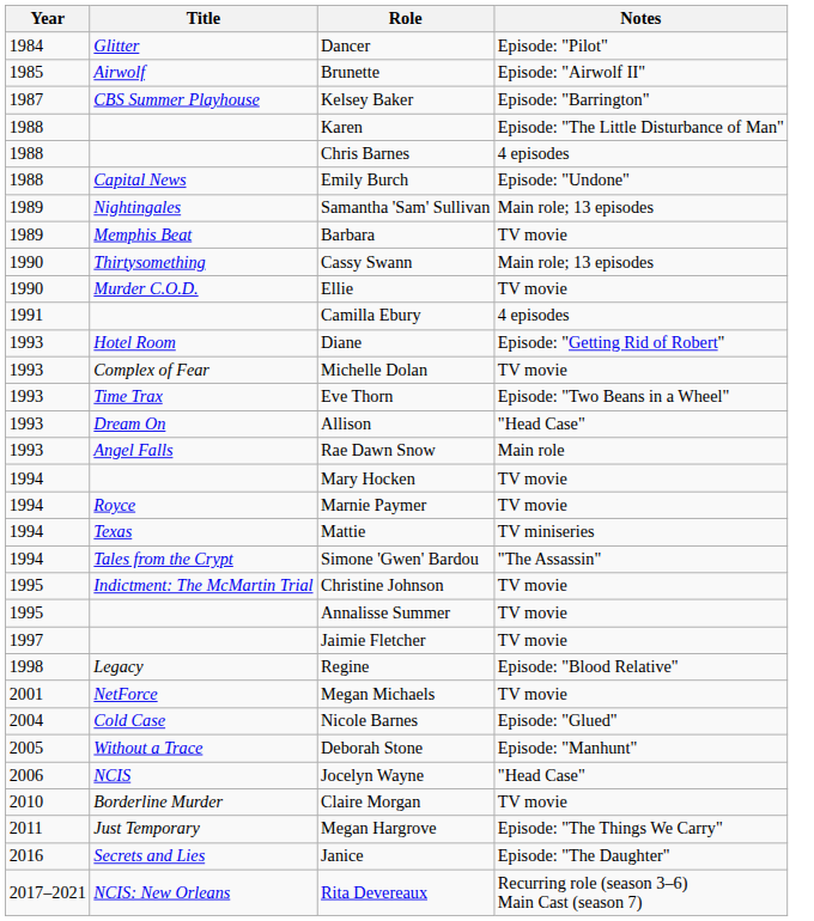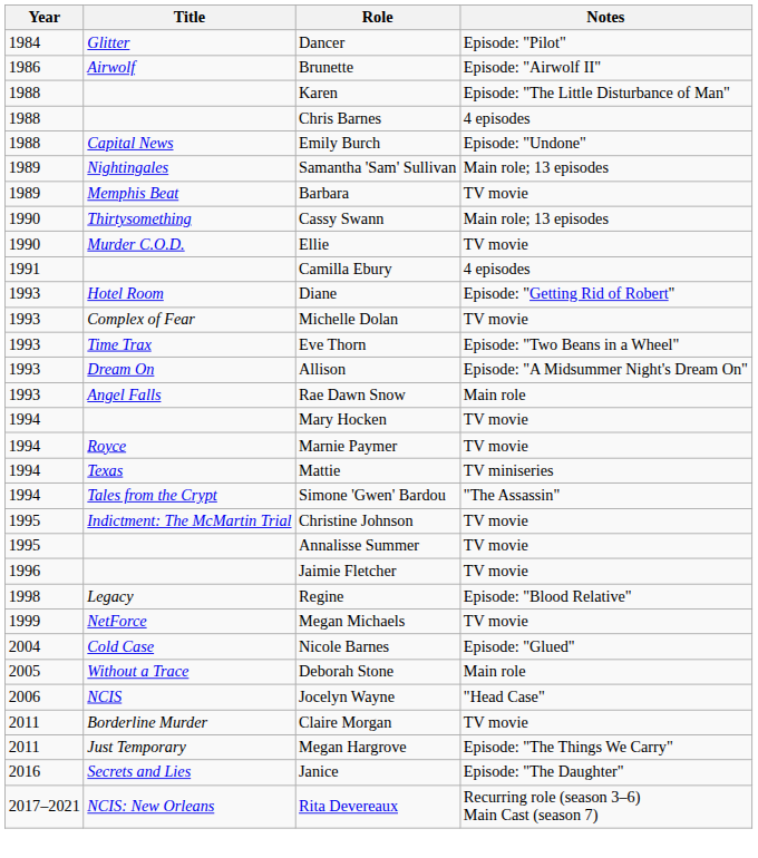Brunette | Year: 1985 -> 1986
- row: 1987 | CBS Summer Playhouse | Kelsey Baker | Episode: "Barrington"
Allison | Notes: "Head Case" -> Episode: "A Midsummer Night's Dream On"
Jaimie Fletcher | Year: 1997 -> 1996
Megan Michaels | Year: 2001 -> 1999
Deborah Stone | Notes: Episode: "Manhunt" -> Main role
Claire Morgan | Year: 2010 -> 2011
